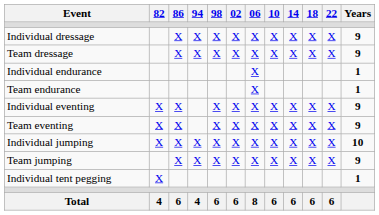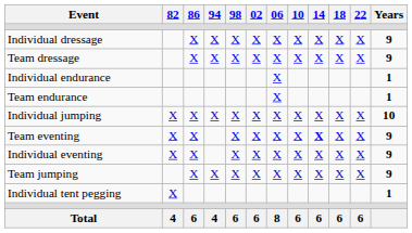rows swapped: Individual eventing <-> Individual jumping
Team eventing | 14: normal -> bold
